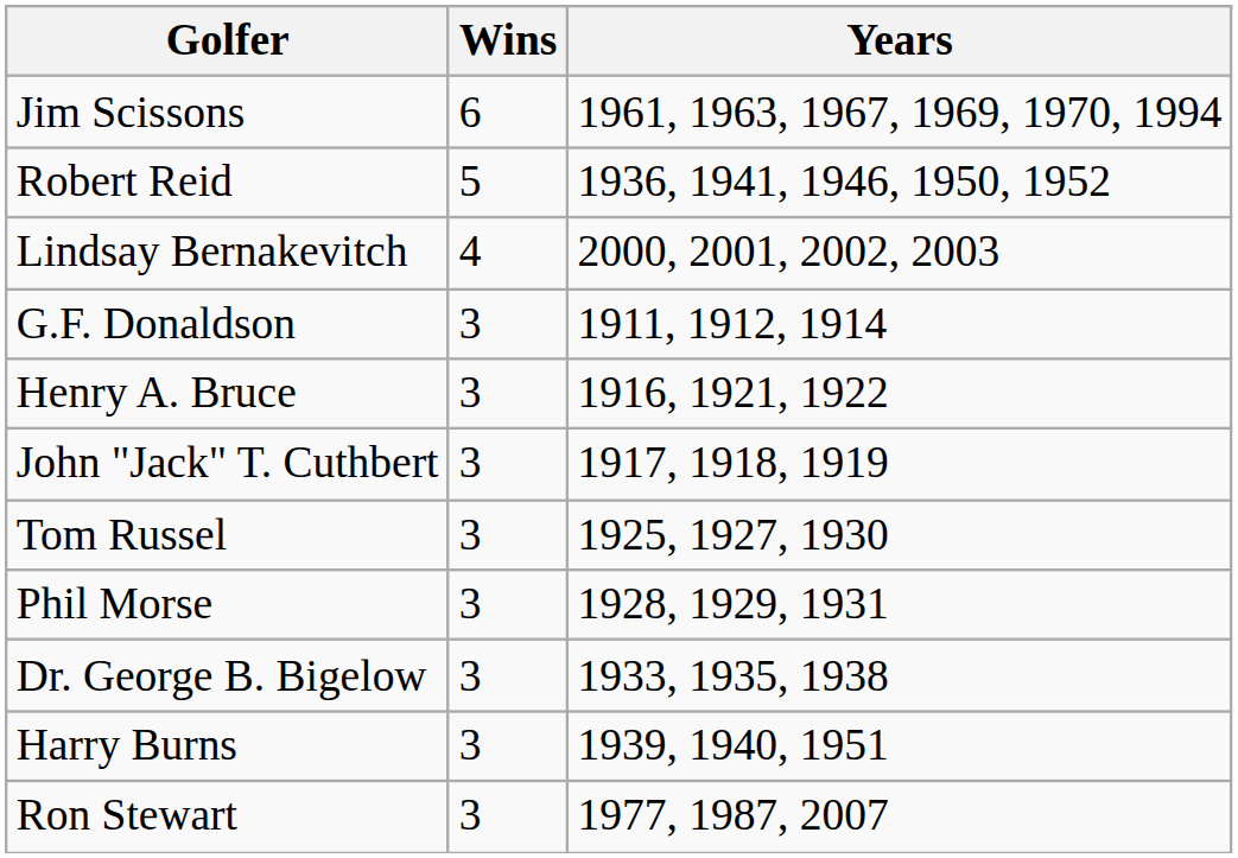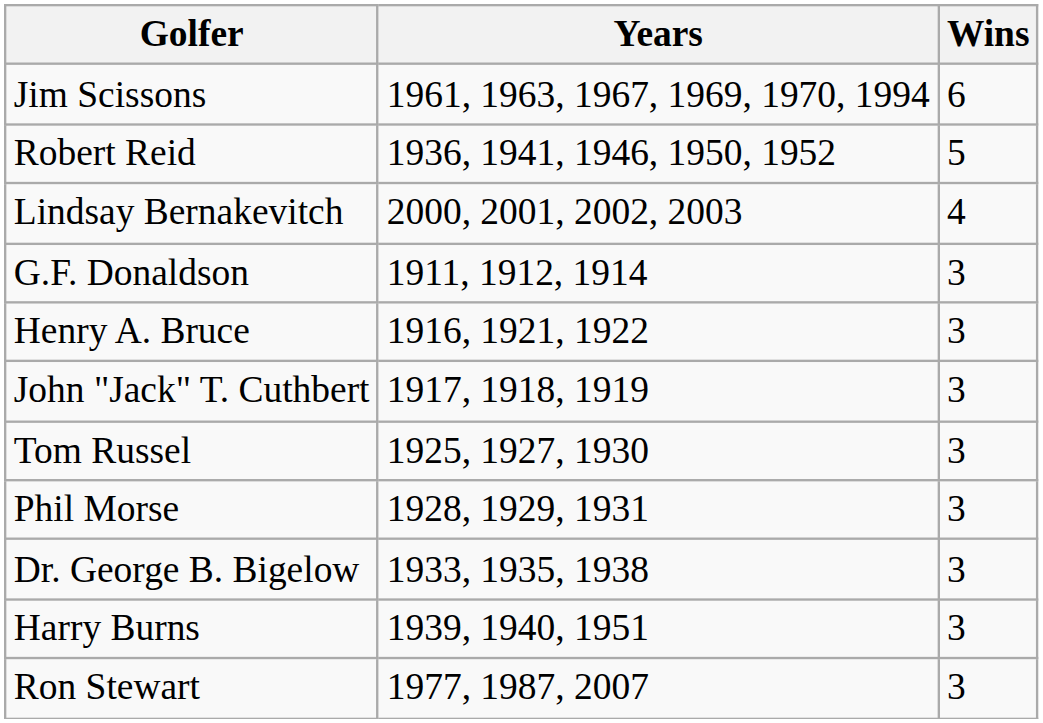columns swapped: Wins <-> Years
